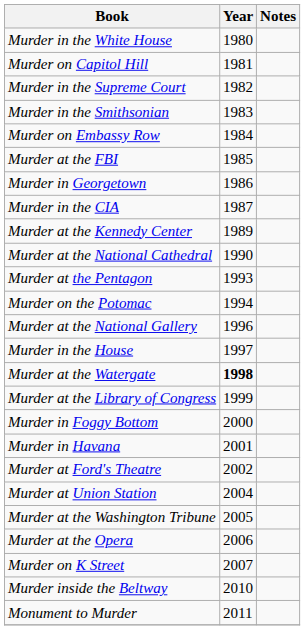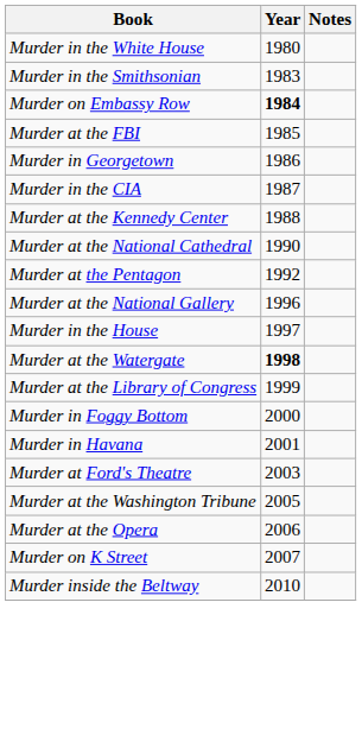- row: Murder on Capitol Hill | 1981
- row: Murder in the Supreme Court | 1982
Murder on Embassy Row | Year: normal -> bold
Murder at the Kennedy Center | Year: 1989 -> 1988
Murder at the Pentagon | Year: 1993 -> 1992
- row: Murder on the Potomac | 1994
Murder at Ford's Theatre | Year: 2002 -> 2003
- row: Murder at Union Station | 2004
- row: Monument to Murder | 2011
